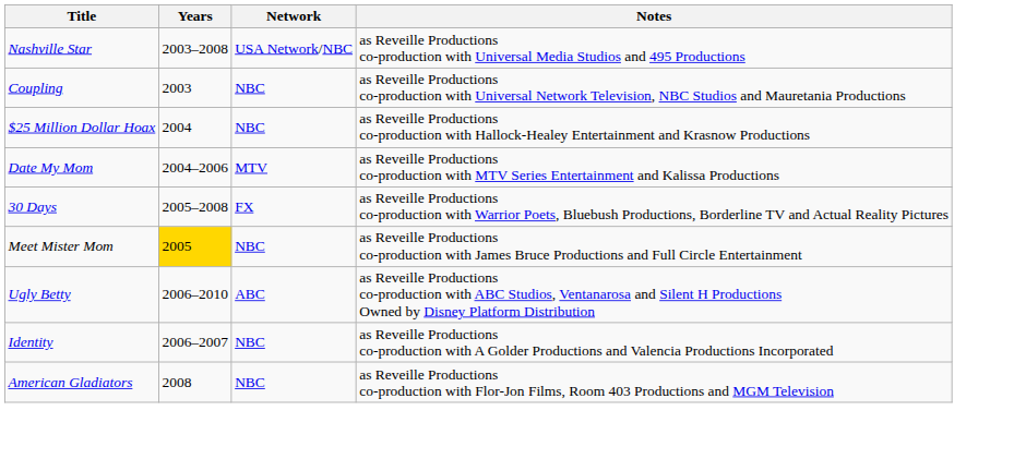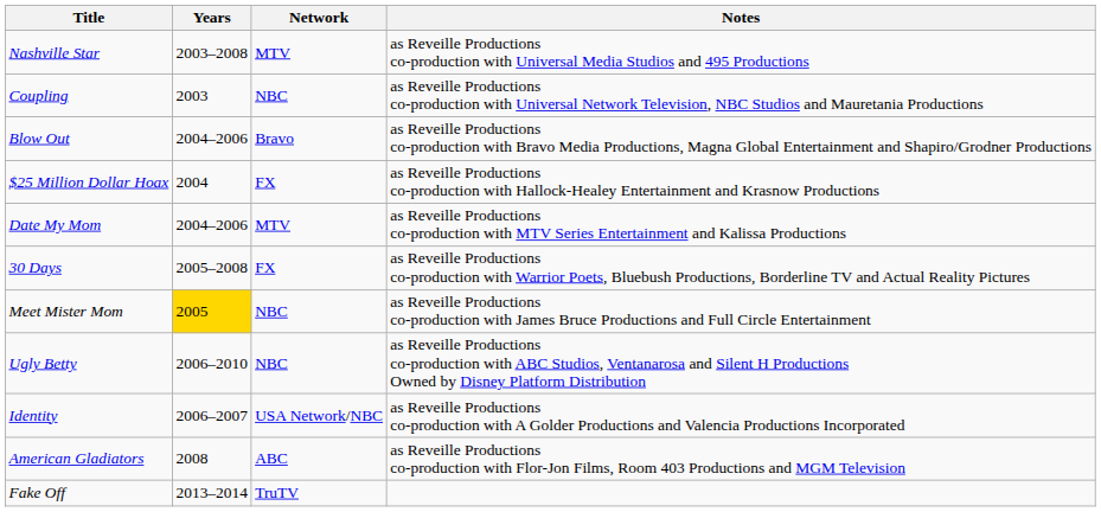Nashville Star | Network: USA Network/NBC -> MTV
+ row: Blow Out | 2004–2006 | Bravo | as Reveille Productions co-production with Bravo Media Productions, Magna Global Entertainment and Shapiro/Grodner Productions
$25 Million Dollar Hoax | Network: NBC -> FX
Ugly Betty | Network: ABC -> NBC
Identity | Network: NBC -> USA Network/NBC
American Gladiators | Network: NBC -> ABC
+ row: Fake Off | 2013–2014 | TruTV
